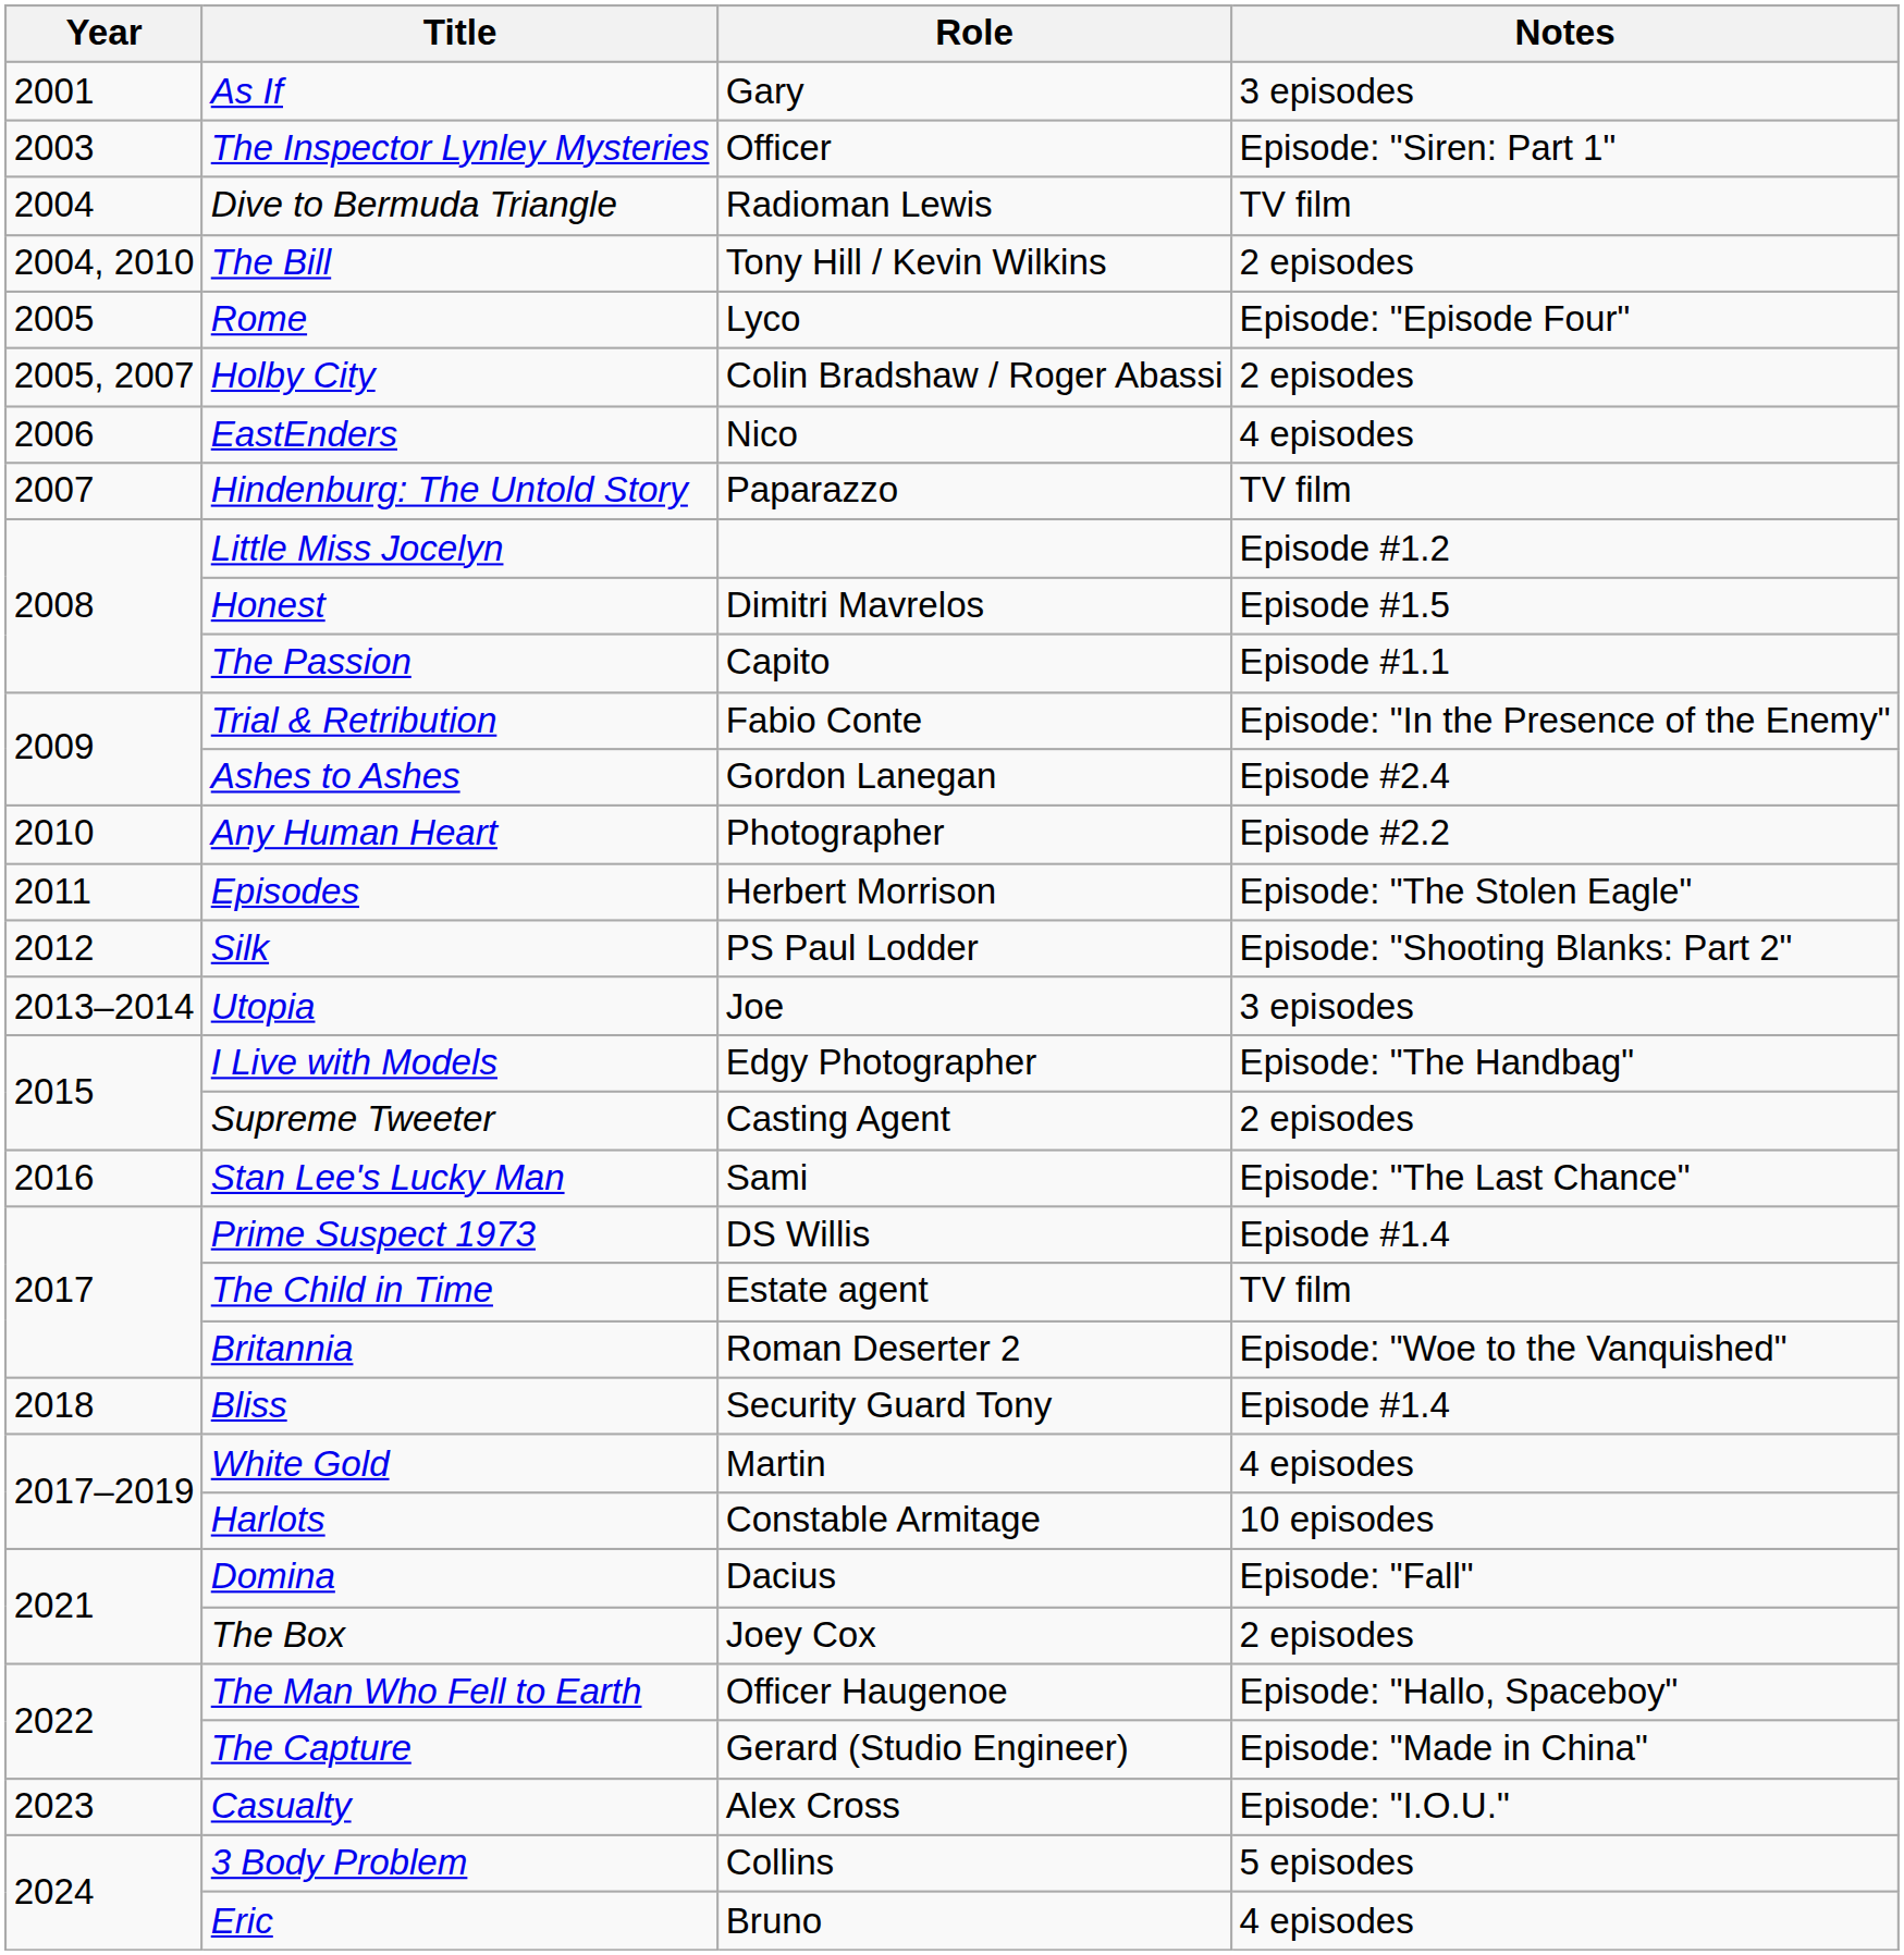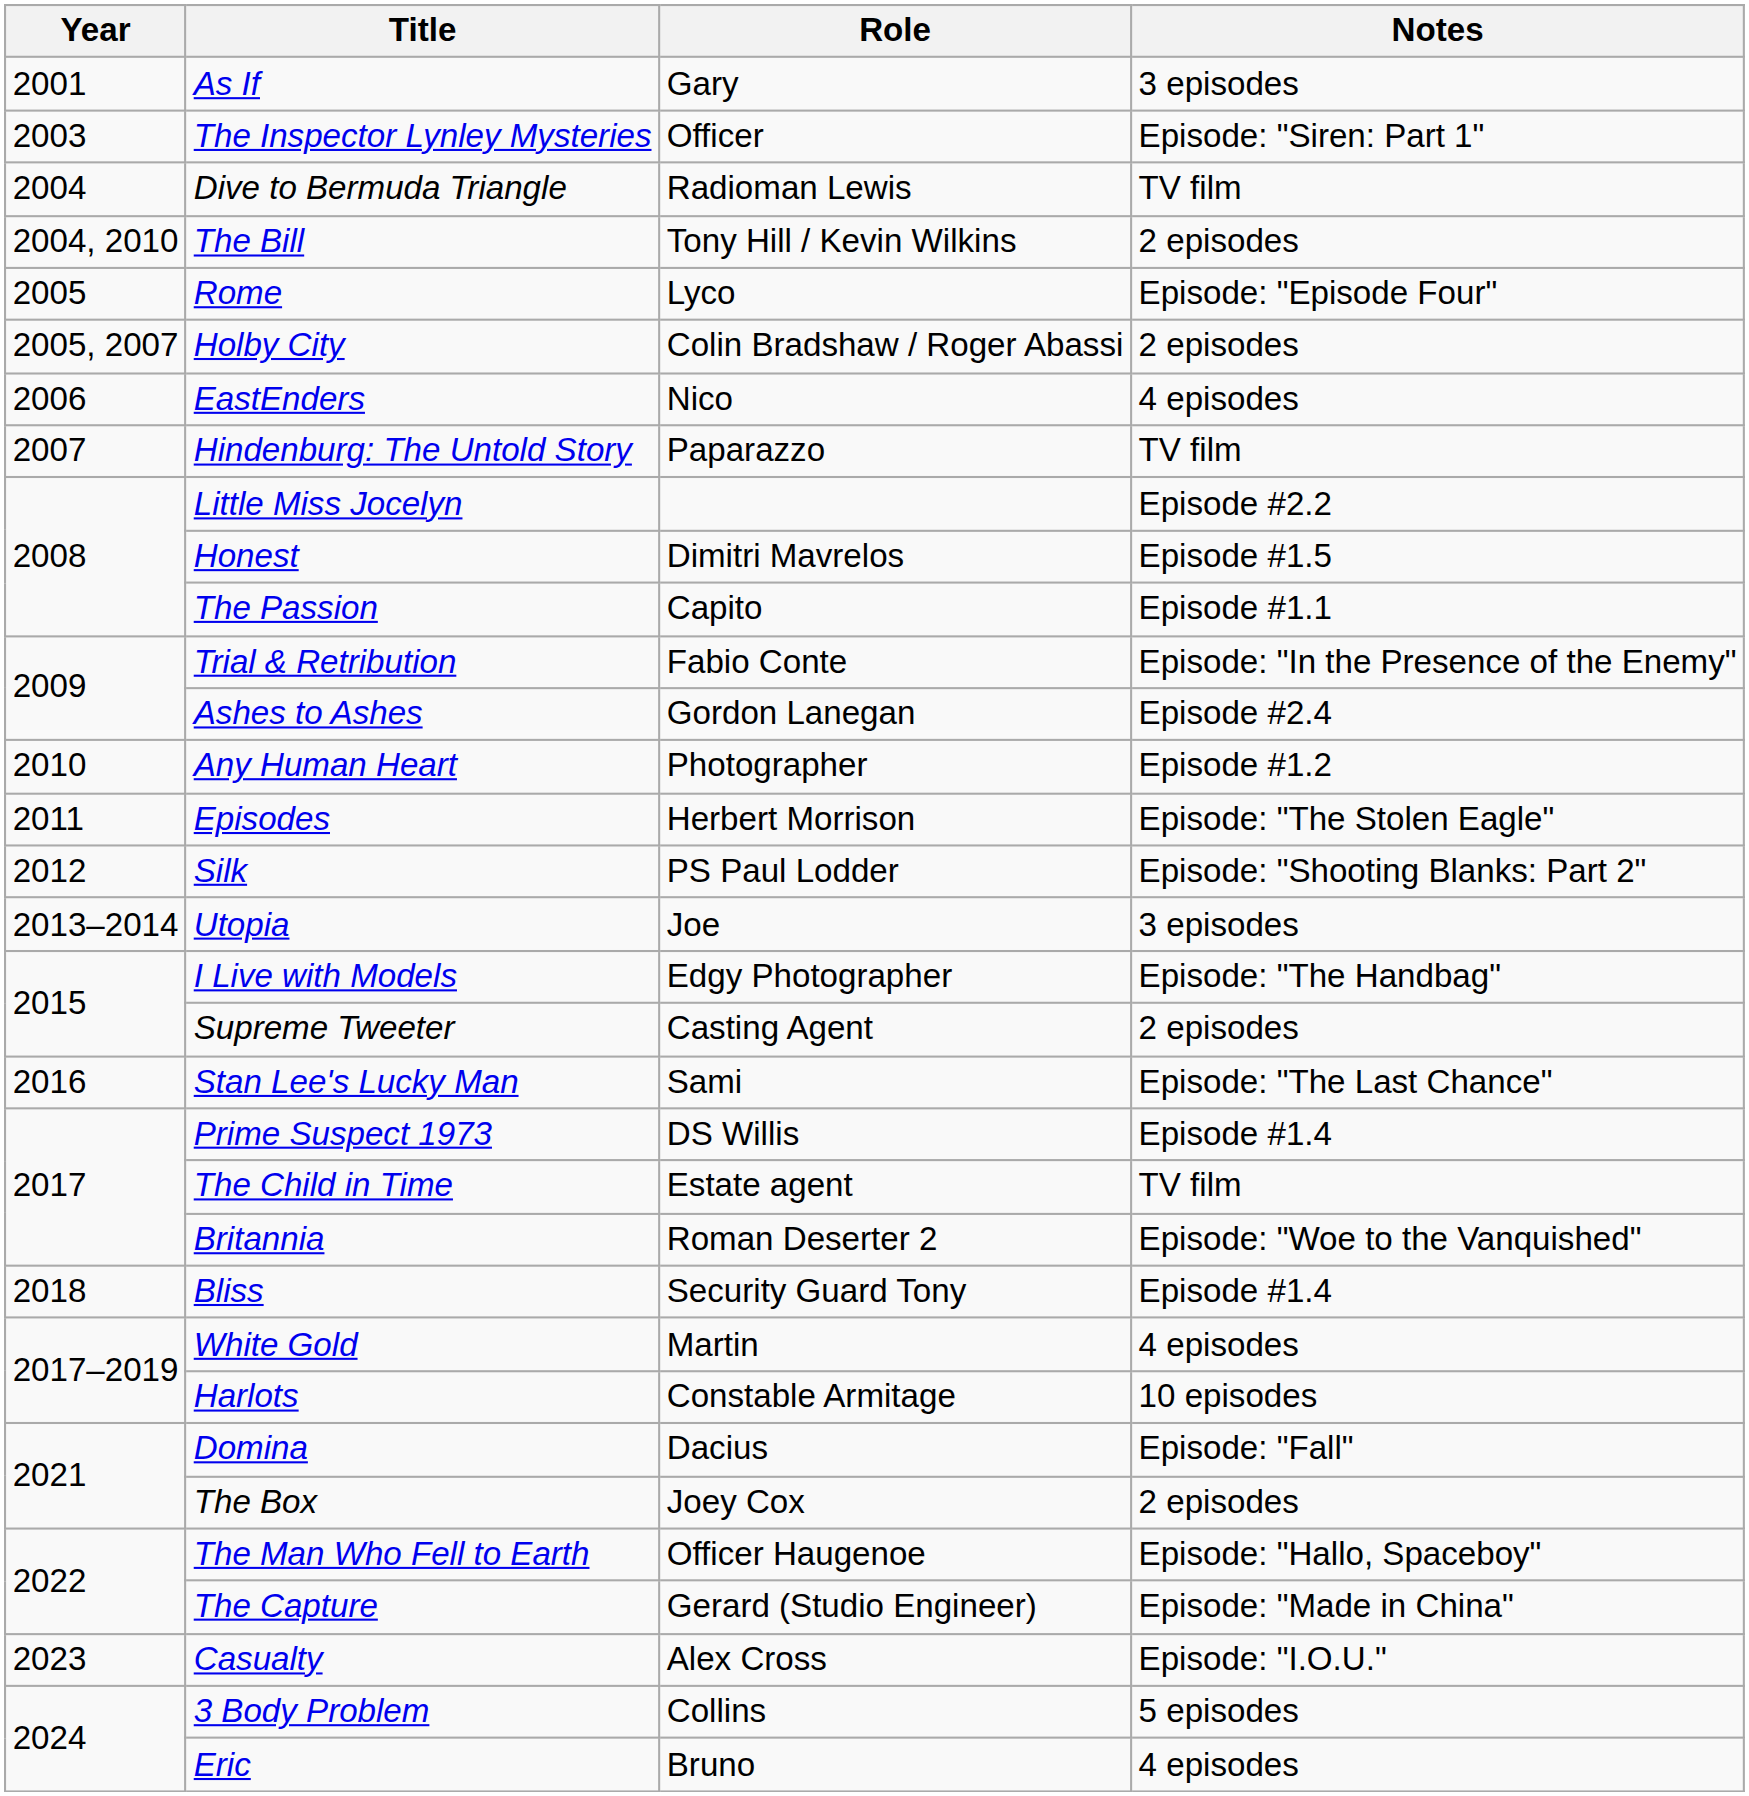Little Miss Jocelyn | Notes: Episode #1.2 -> Episode #2.2
Any Human Heart | Notes: Episode #2.2 -> Episode #1.2
